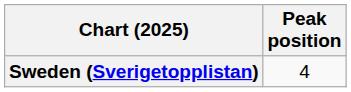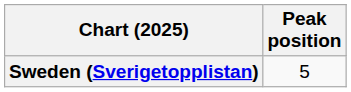Sweden (Sverigetopplistan) | Peak position: 4 -> 5
